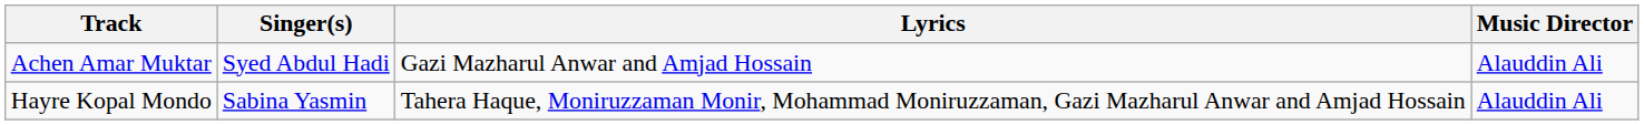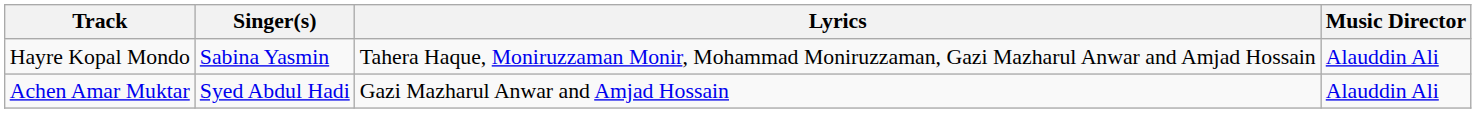rows swapped: Achen Amar Muktar <-> Hayre Kopal Mondo
